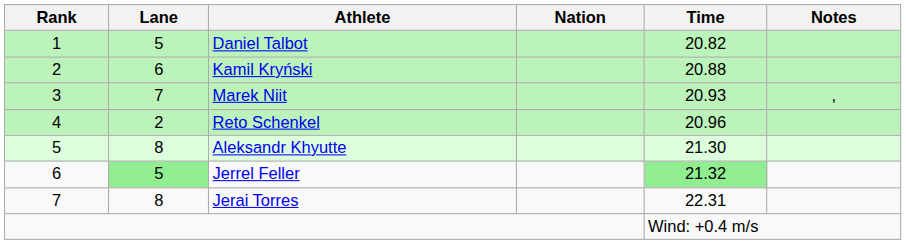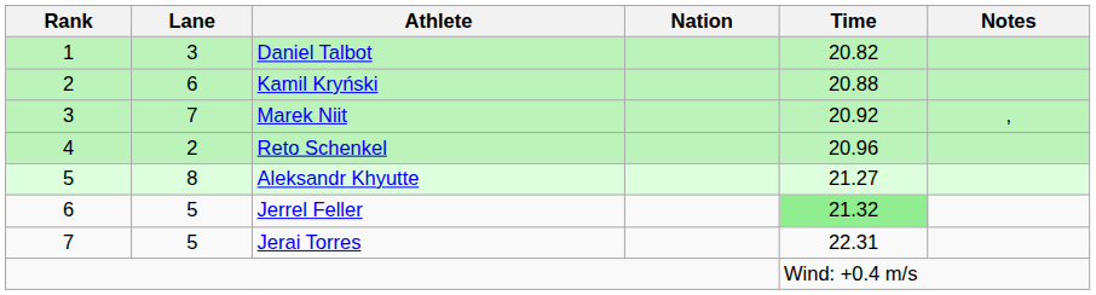Daniel Talbot | Lane: 5 -> 3
Marek Niit | Time: 20.93 -> 20.92
Aleksandr Khyutte | Time: 21.30 -> 21.27
Jerrel Feller | Lane: lightgreen background -> no background
Jerai Torres | Lane: 8 -> 5
